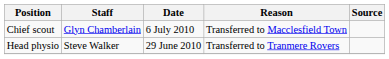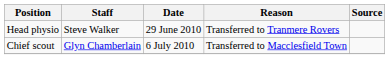rows swapped: Head physio <-> Chief scout
